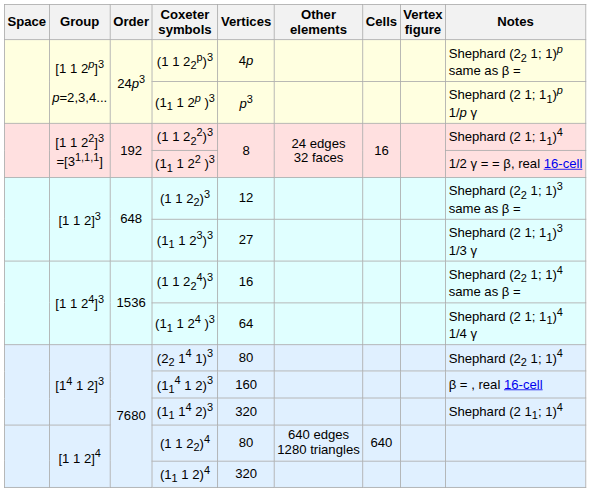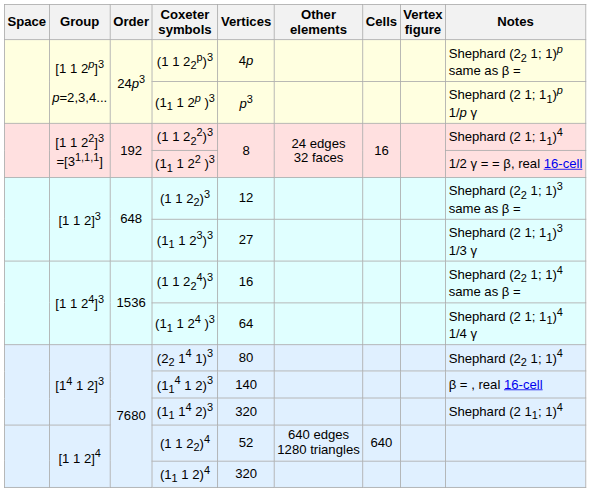(114 1 2)3 | Vertices: 160 -> 140
(1 1 22)4 | Vertices: 80 -> 52
